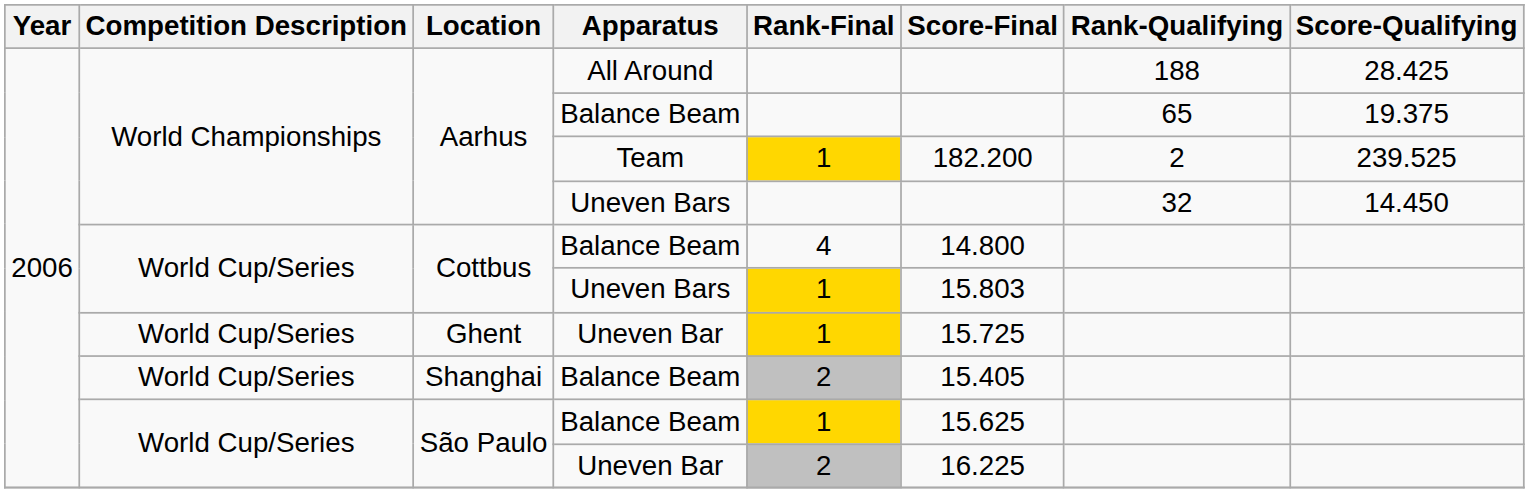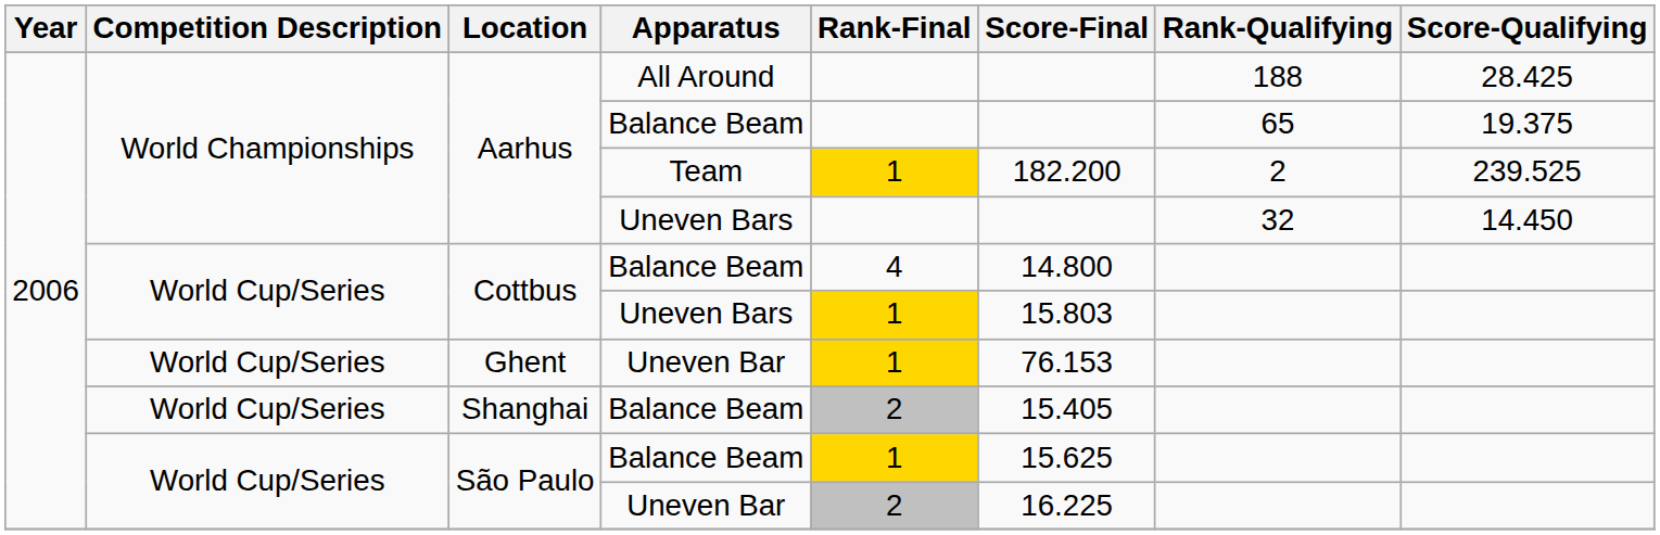Ghent | Score-Final: 15.725 -> 76.153
